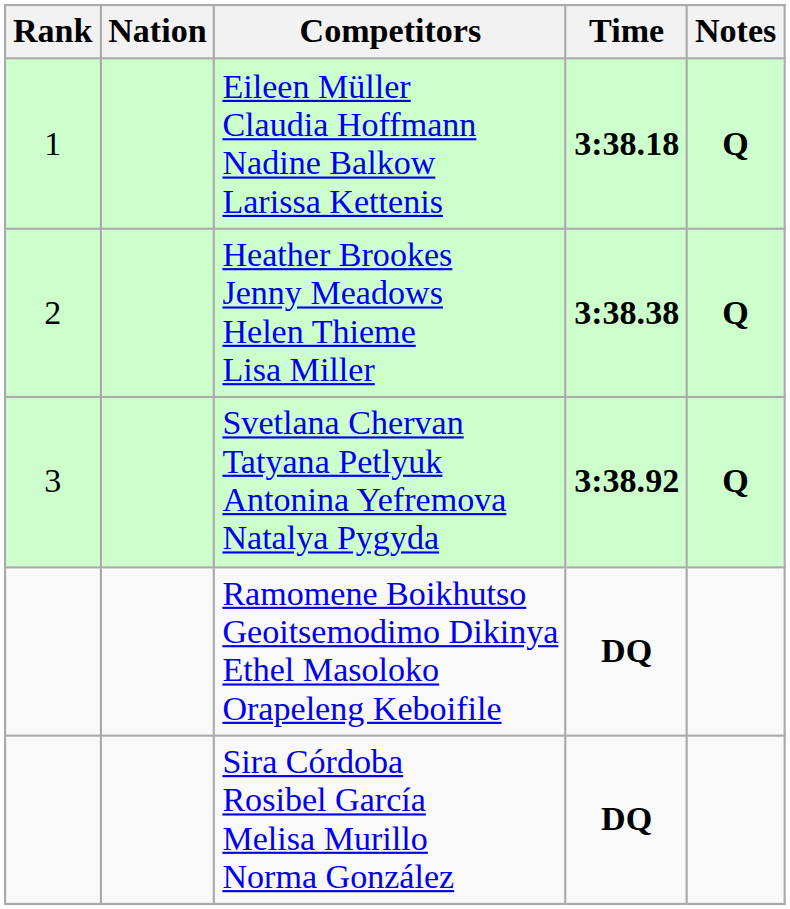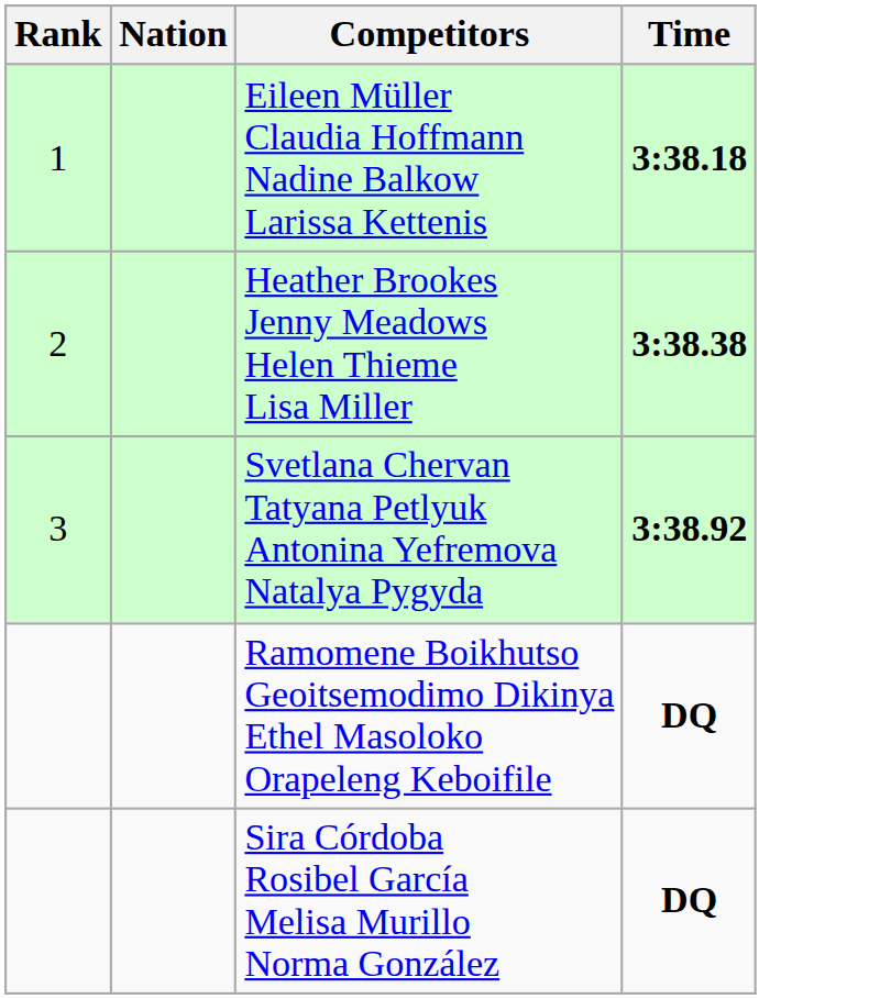- column: Notes | Q | Q | Q
